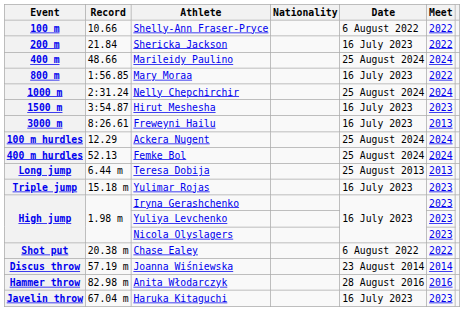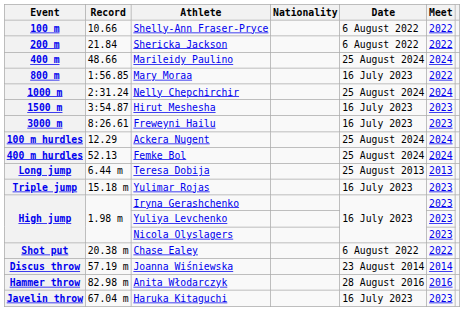Shericka Jackson | Date: 16 July 2023 -> 6 August 2022
Freweyni Hailu | Meet: 2013 -> 2023
